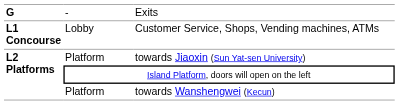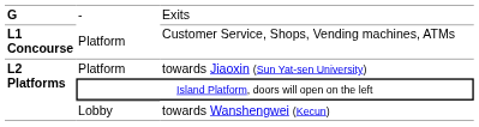Customer Service, Shops, Vending machines, ATMs | column 2: Lobby -> Platform
towards Wanshengwei (Kecun) | column 2: Platform -> Lobby
